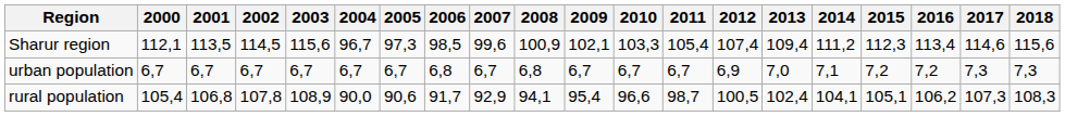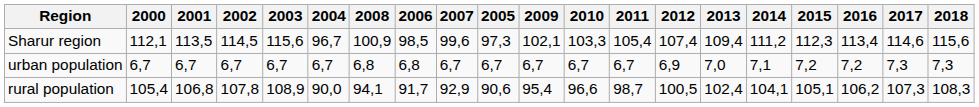columns swapped: 2005 <-> 2008
